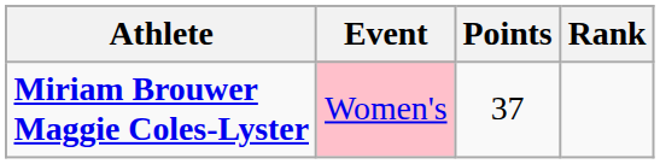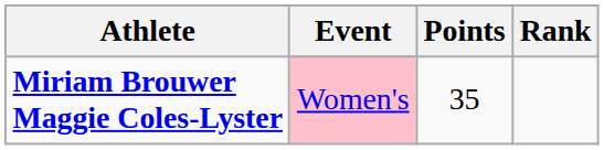Miriam Brouwer Maggie Coles-Lyster | Points: 37 -> 35
